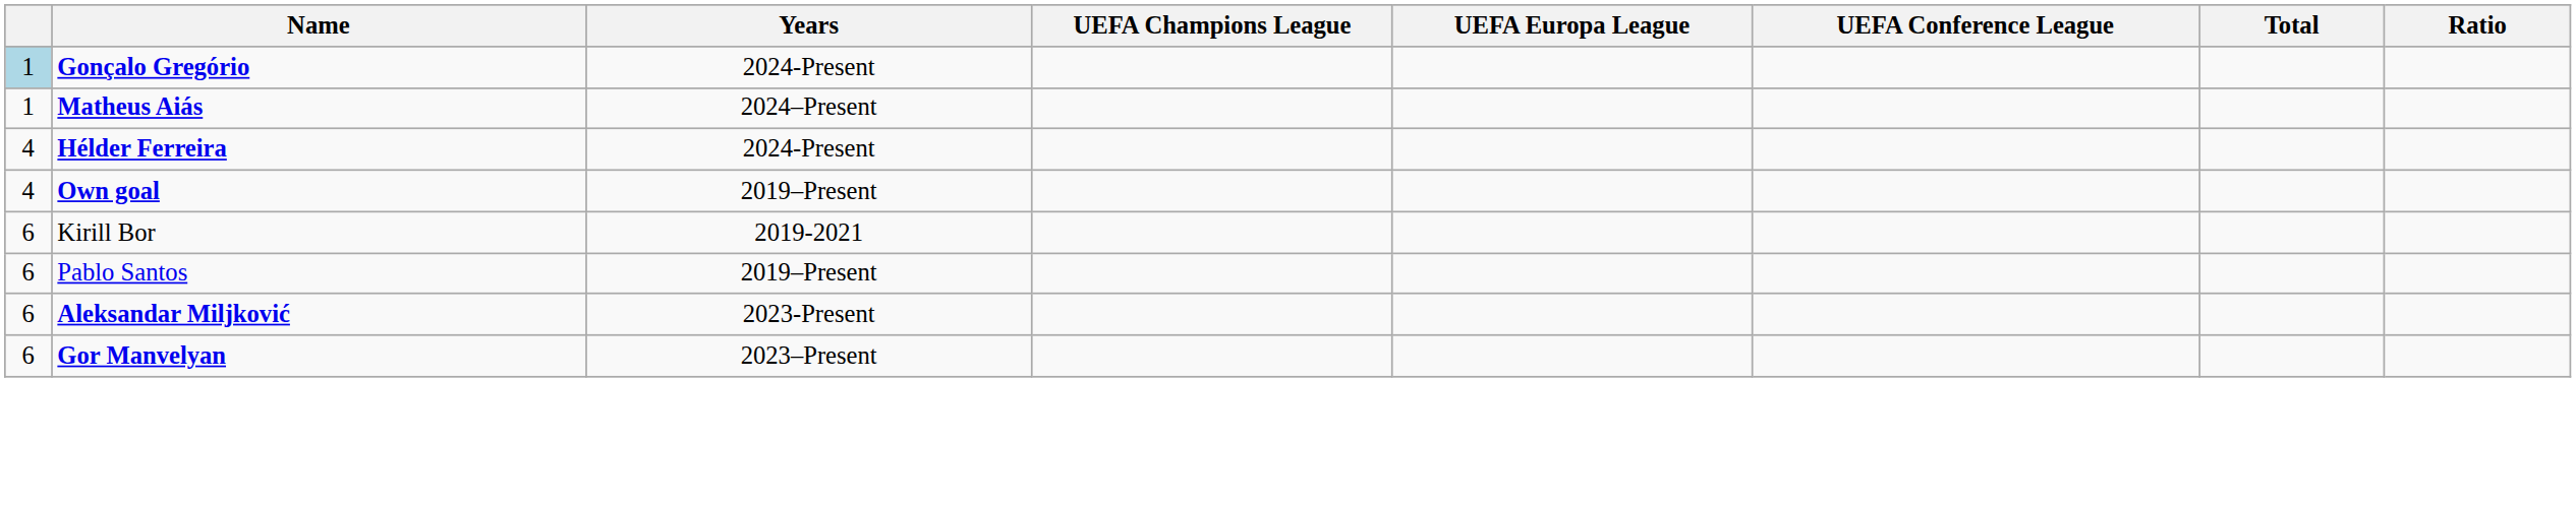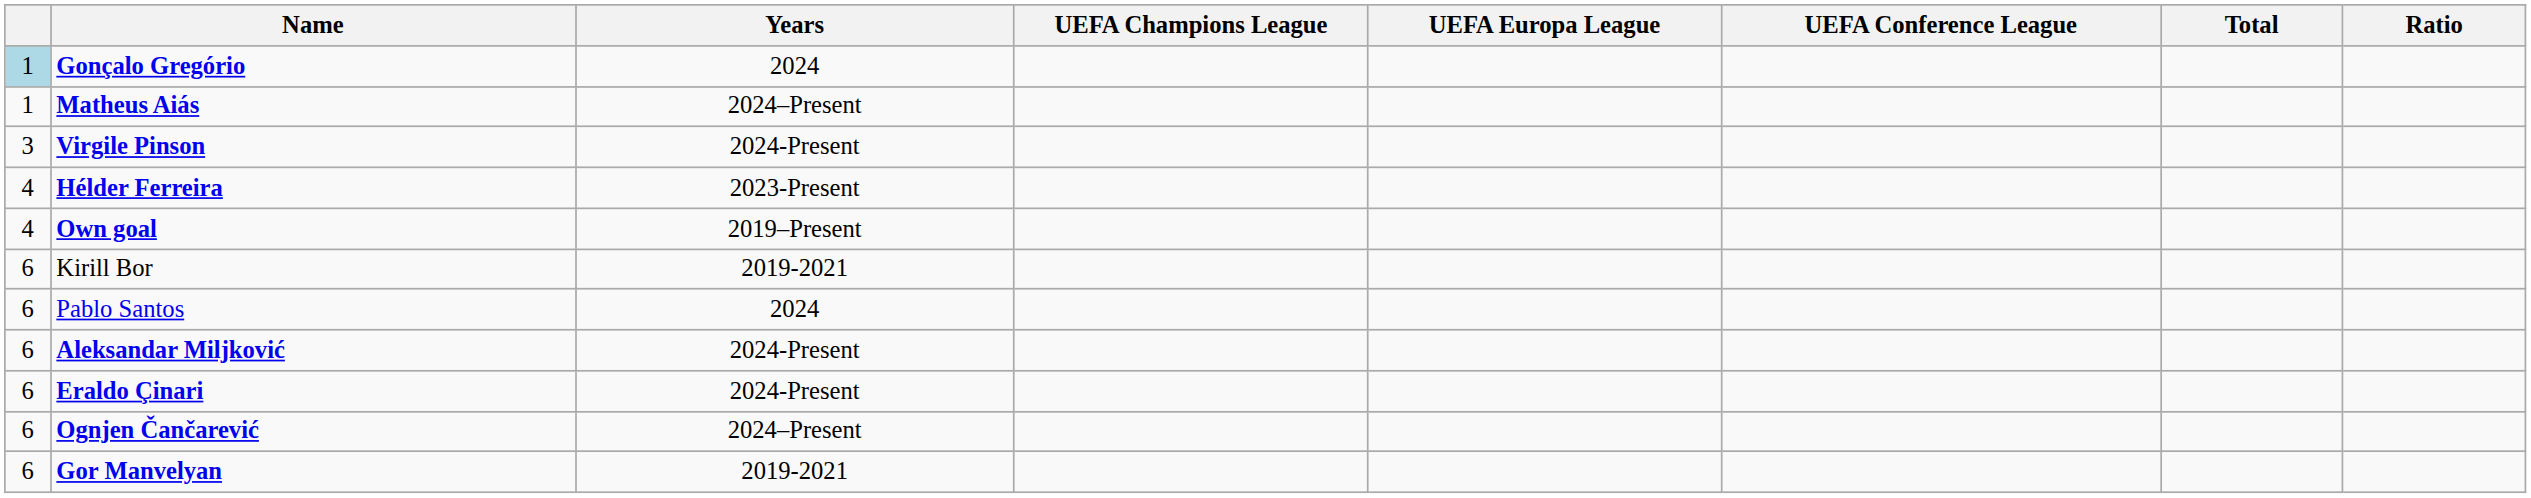Gonçalo Gregório | Years: 2024-Present -> 2024
+ row: 3 | Virgile Pinson | 2024-Present
Hélder Ferreira | Years: 2024-Present -> 2023-Present
Pablo Santos | Years: 2019–Present -> 2024
Aleksandar Miljković | Years: 2023-Present -> 2024-Present
+ row: 6 | Eraldo Çinari | 2024-Present
+ row: 6 | Ognjen Čančarević | 2024–Present
Gor Manvelyan | Years: 2023–Present -> 2019-2021
